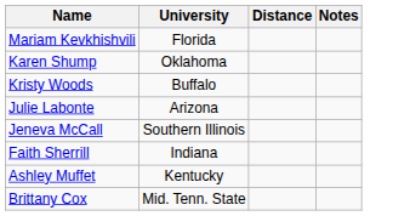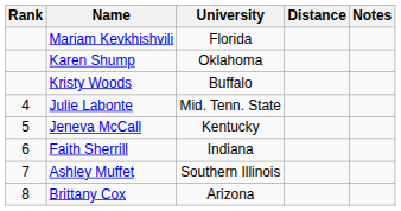+ column: Rank | 4 | 5 | 6 | 7 | 8
Julie Labonte | University: Arizona -> Mid. Tenn. State
Jeneva McCall | University: Southern Illinois -> Kentucky
Ashley Muffet | University: Kentucky -> Southern Illinois
Brittany Cox | University: Mid. Tenn. State -> Arizona
